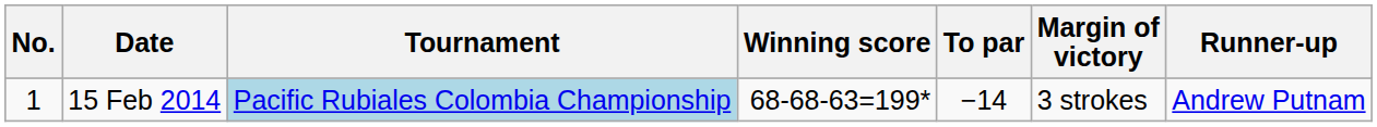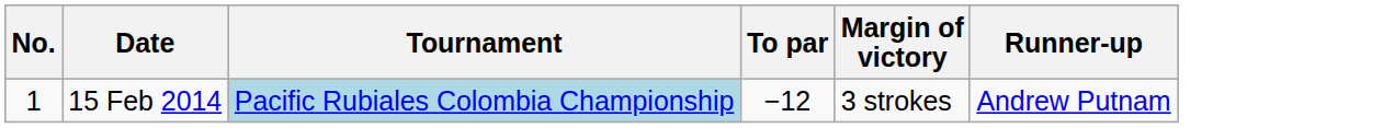- column: Winning score | 68-68-63=199*
15 Feb 2014 | To par: −14 -> −12
